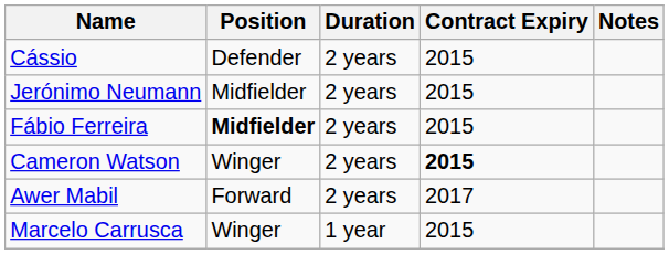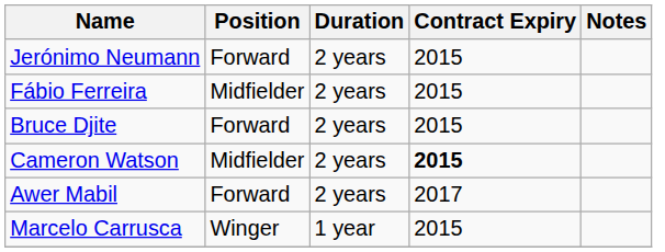- row: Cássio | Defender | 2 years | 2015
Jerónimo Neumann | Position: Midfielder -> Forward
Fábio Ferreira | Position: bold -> normal
+ row: Bruce Djite | Forward | 2 years | 2015
Cameron Watson | Position: Winger -> Midfielder
